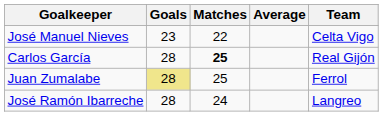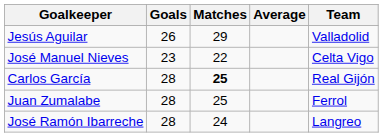+ row: Jesús Aguilar | 26 | 29 | Valladolid
Juan Zumalabe | Goals: khaki background -> no background
